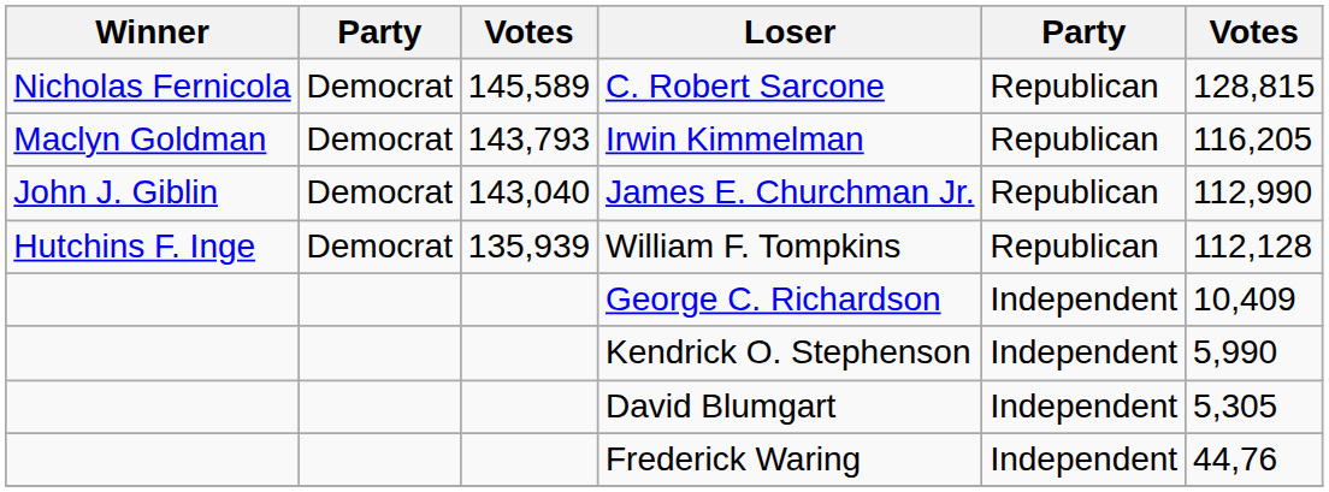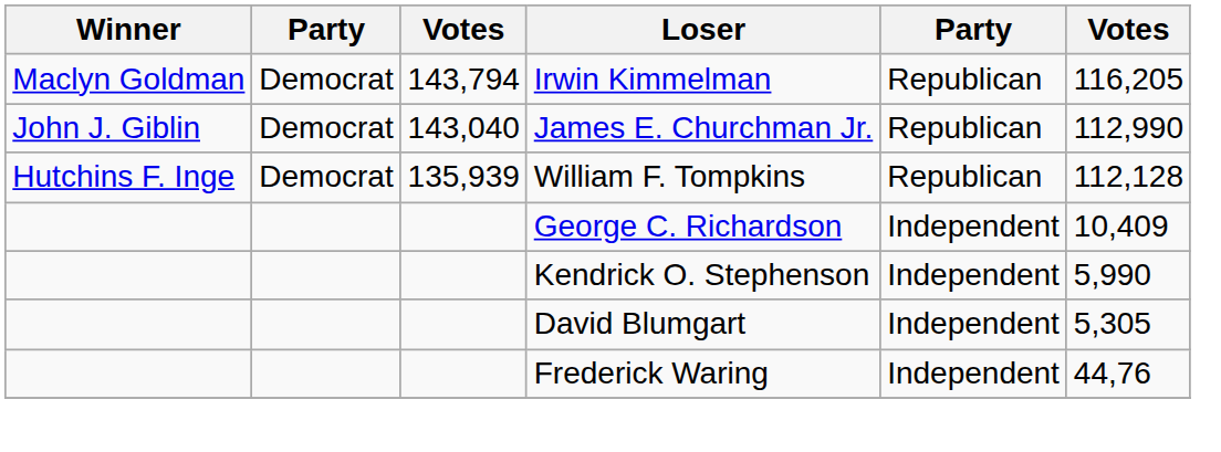- row: Nicholas Fernicola | Democrat | 145,589 | C. Robert Sarcone | Republican | 128,815
Irwin Kimmelman | column 3: 143,793 -> 143,794
